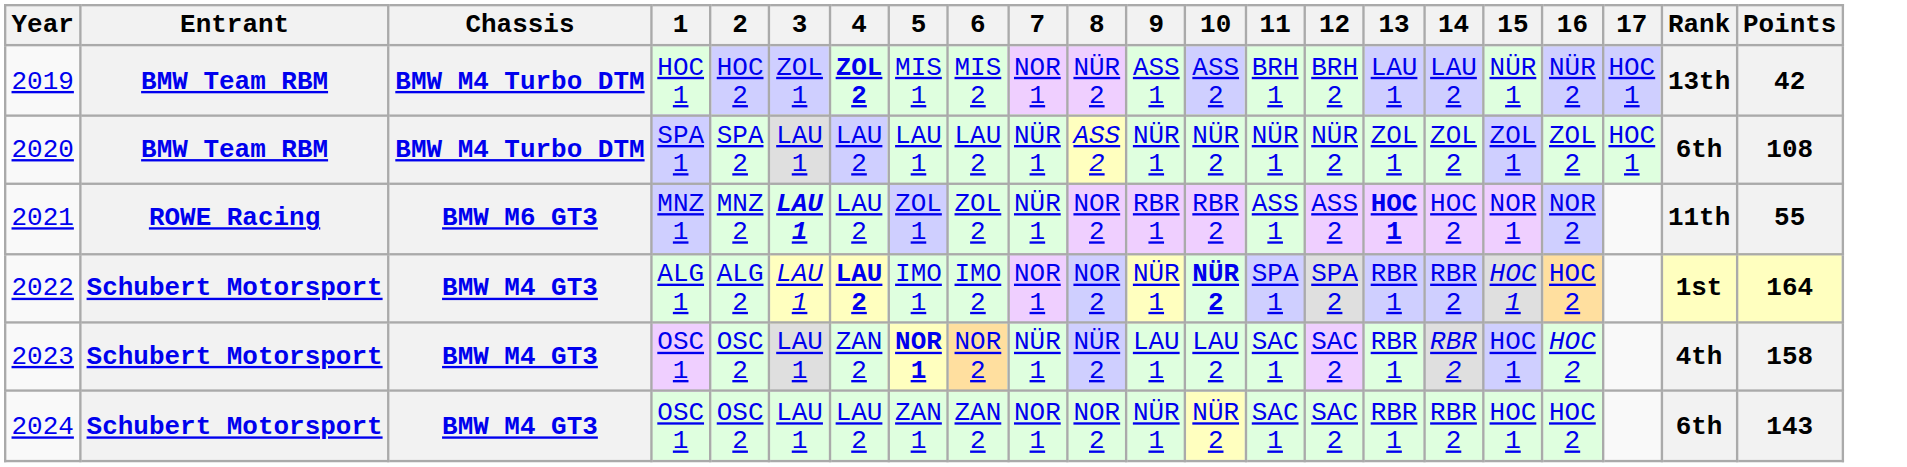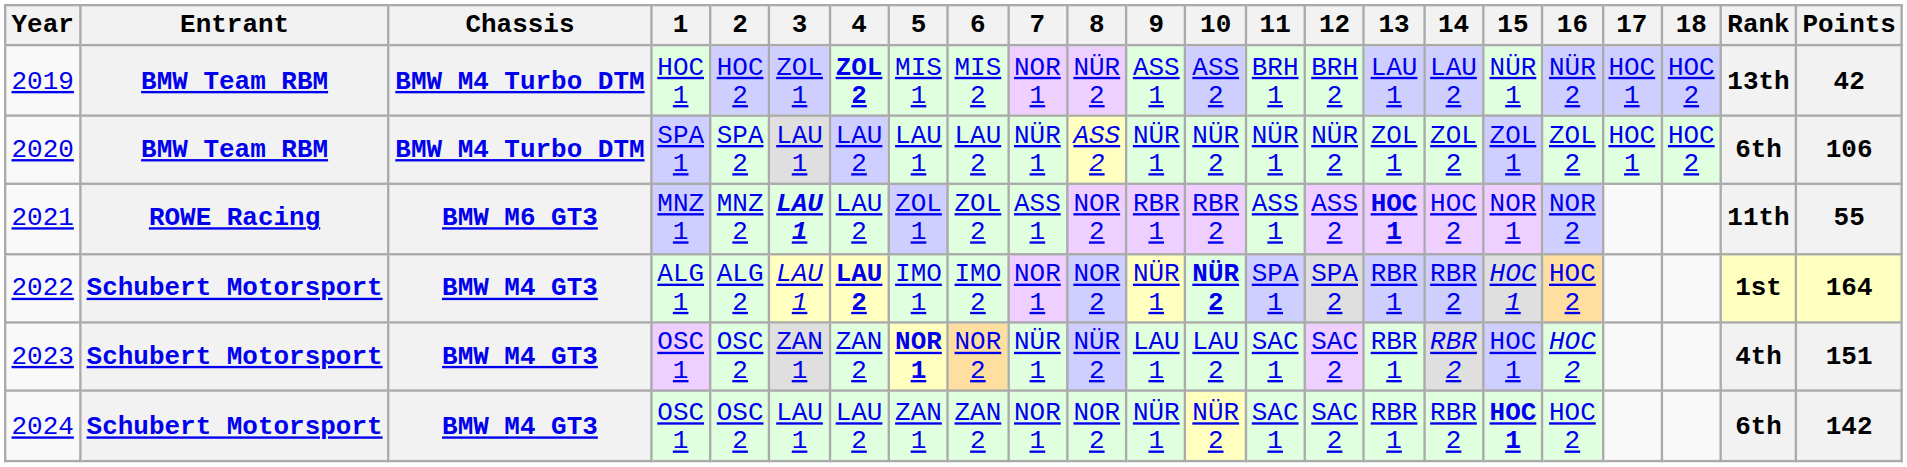+ column: 18 | HOC 2 | HOC 2
2020 | Points: 108 -> 106
2021 | 7: NÜR 1 -> ASS 1
2023 | 3: LAU 1 -> ZAN 1
2023 | Points: 158 -> 151
2024 | 15: normal -> bold
2024 | Points: 143 -> 142
